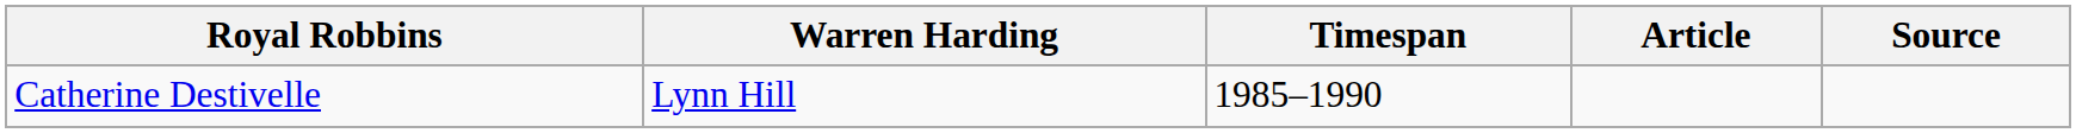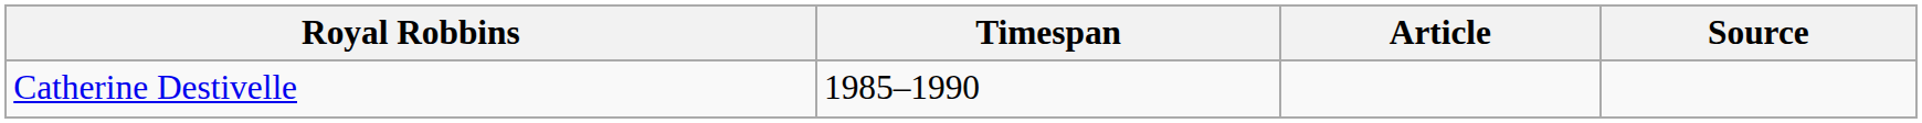- column: Warren Harding | Lynn Hill
